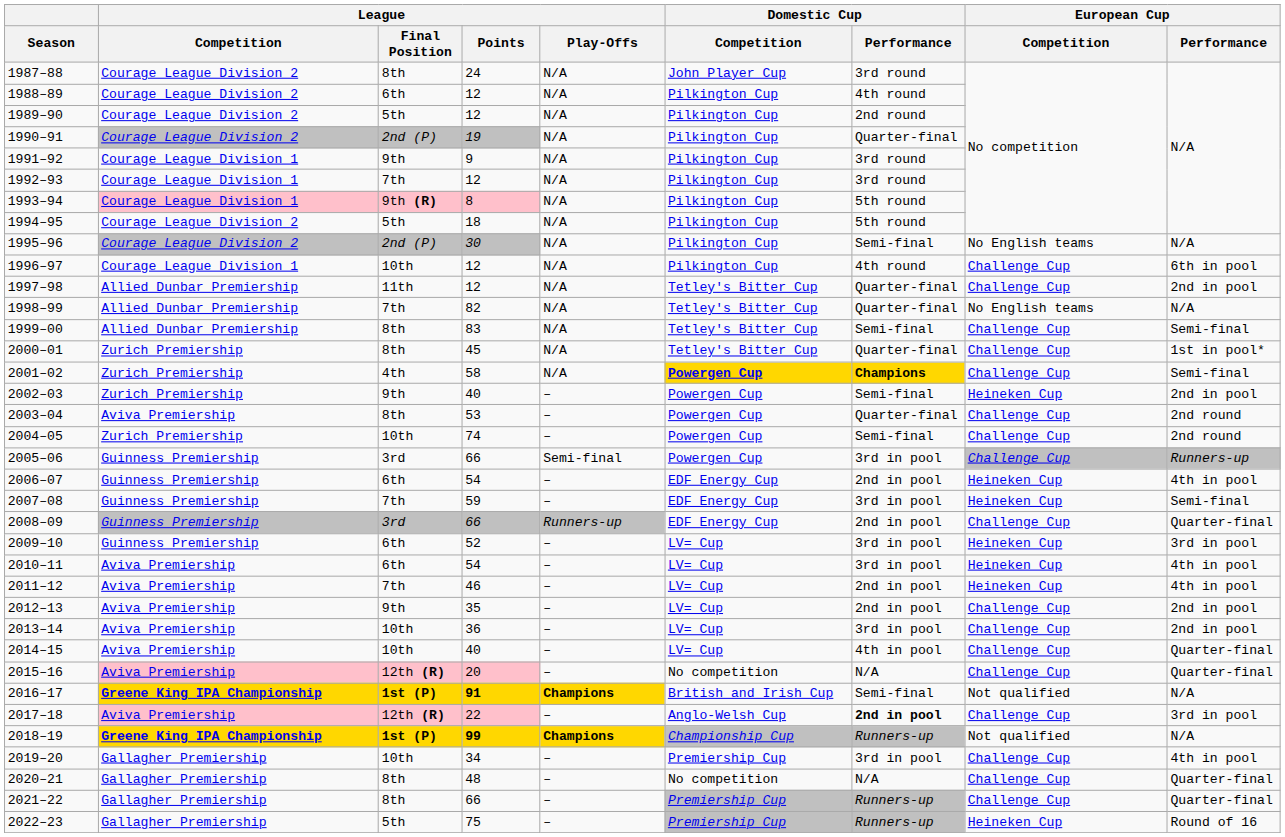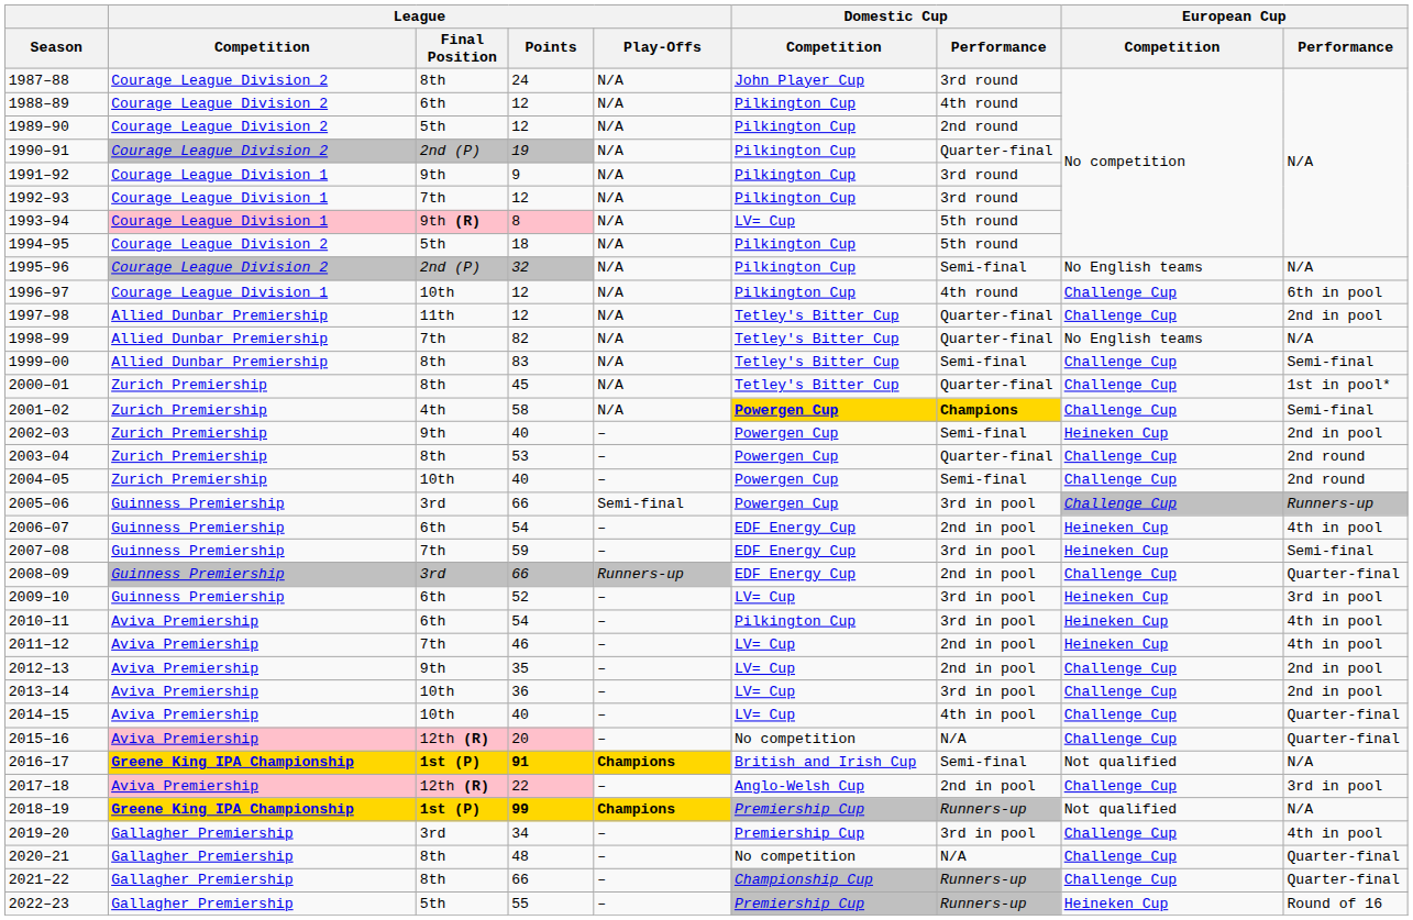1993–94 | Domestic Cup / Competition: Pilkington Cup -> LV= Cup
1995–96 | League / Points: 30 -> 32
2003–04 | League / Competition: Aviva Premiership -> Zurich Premiership
2004–05 | League / Points: 74 -> 40
2010–11 | Domestic Cup / Competition: LV= Cup -> Pilkington Cup
2017–18 | Domestic Cup / Performance: bold -> normal
2018–19 | Domestic Cup / Competition: Championship Cup -> Premiership Cup
2019–20 | League / Final Position: 10th -> 3rd
2021–22 | Domestic Cup / Competition: Premiership Cup -> Championship Cup
2022–23 | League / Points: 75 -> 55
